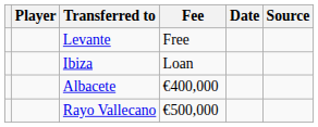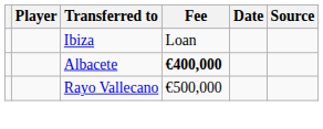- row: Levante | Free
Albacete | Fee: normal -> bold
